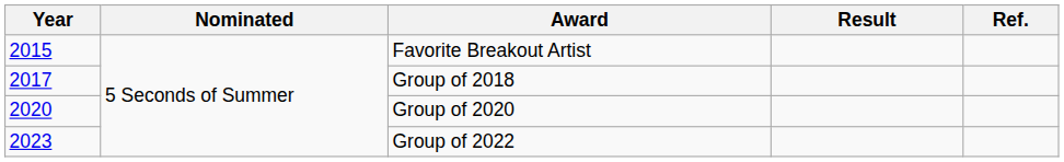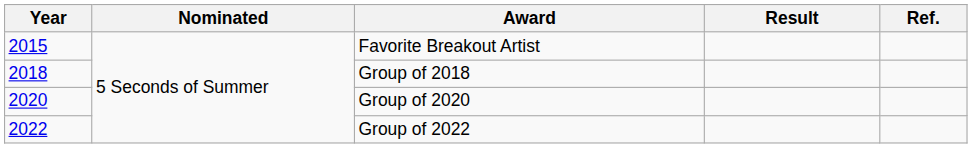Group of 2018 | Year: 2017 -> 2018
Group of 2022 | Year: 2023 -> 2022
